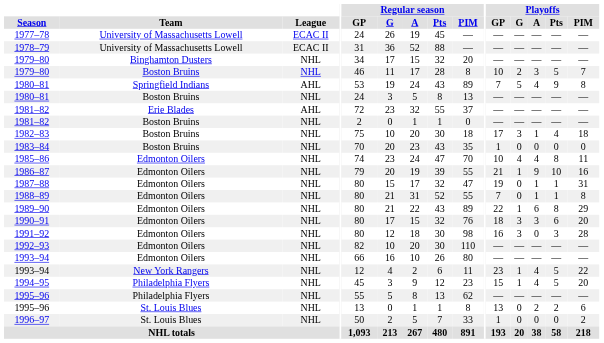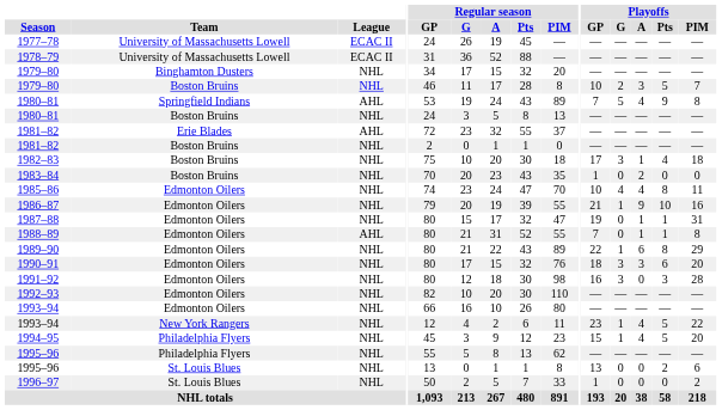1983–84 | Playoffs / A: 0 -> 2
1988–89 | League: NHL -> AHL
1995–96 / St. Louis Blues | Playoffs / A: 2 -> 0
